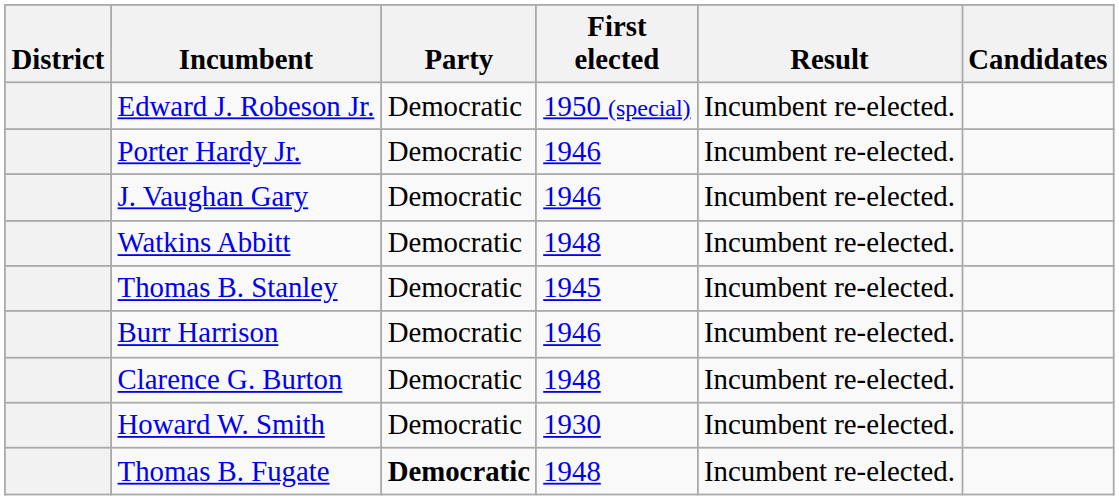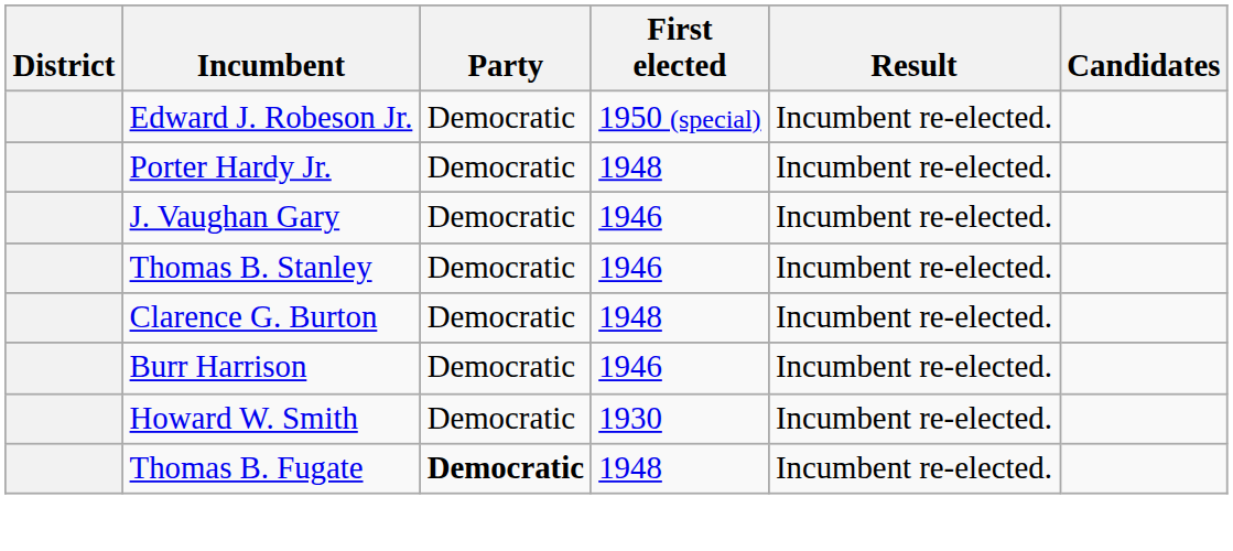Porter Hardy Jr. | First elected: 1946 -> 1948
- row: Watkins Abbitt | Democratic | 1948 | Incumbent re-elected.
Thomas B. Stanley | First elected: 1945 -> 1946
rows swapped: Clarence G. Burton <-> Burr Harrison
